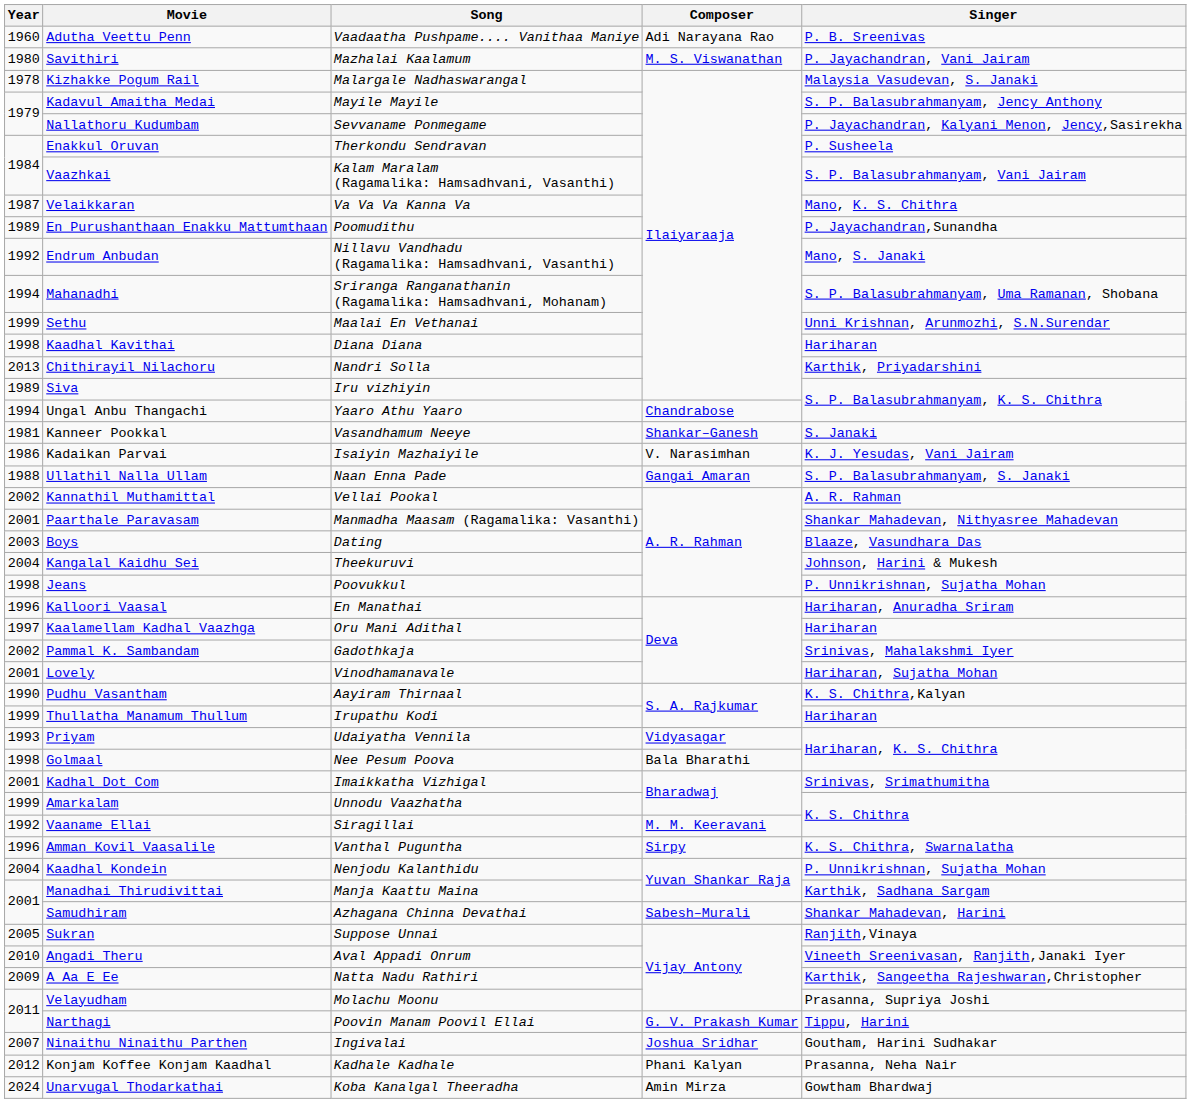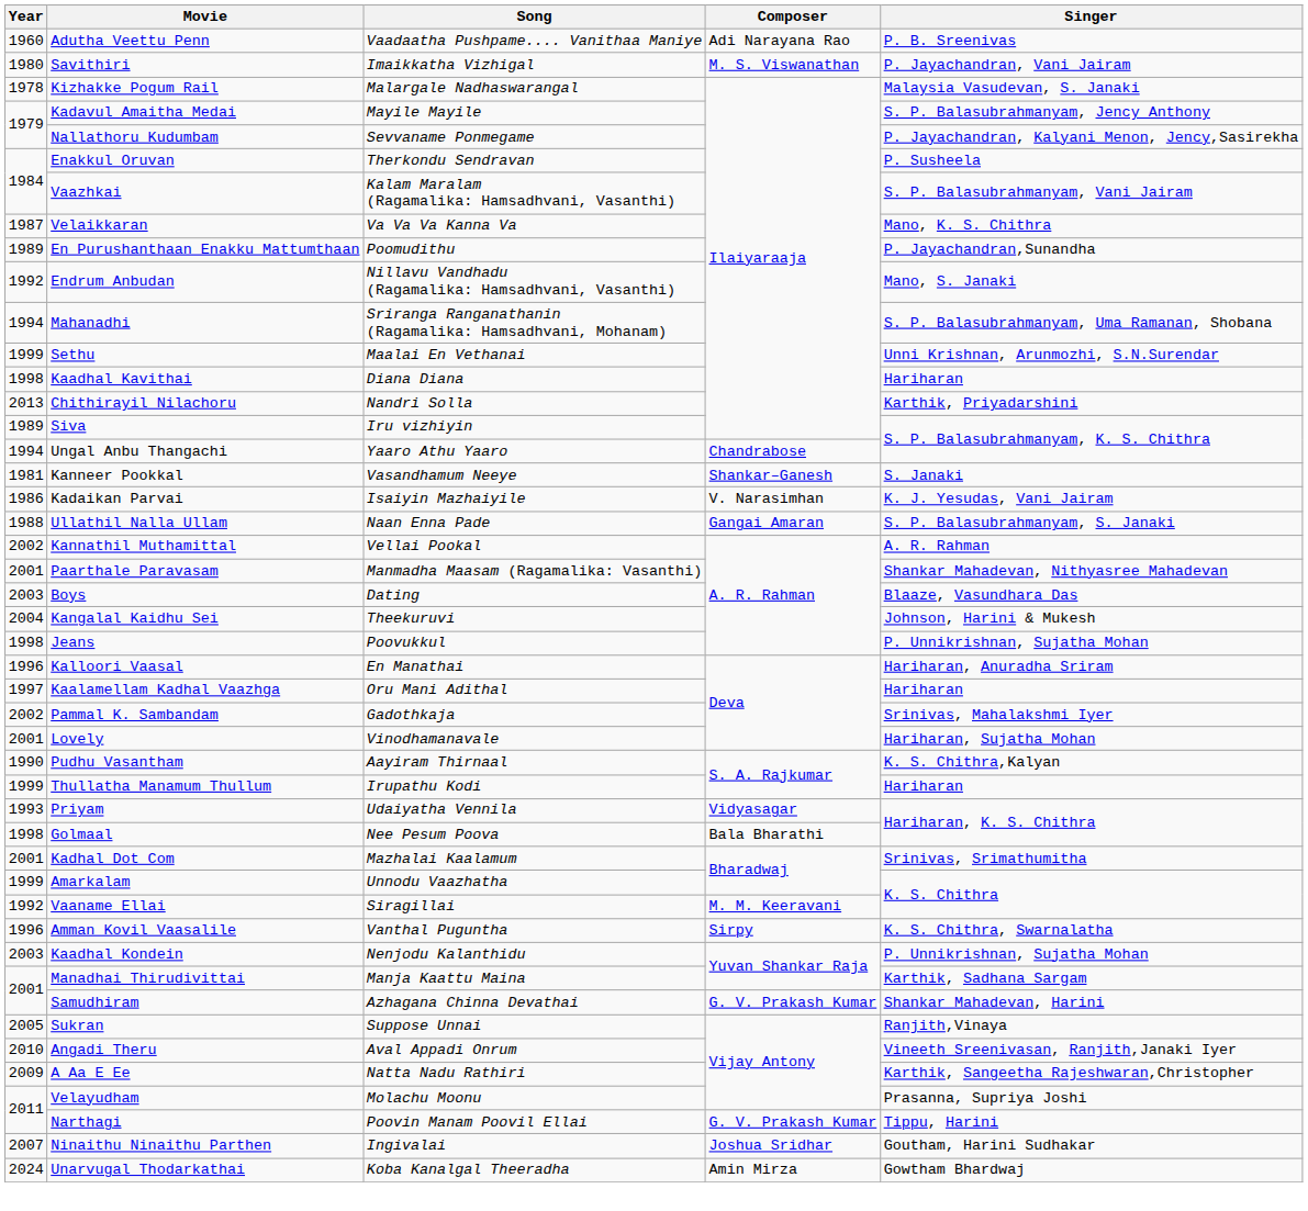Savithiri | Song: Mazhalai Kaalamum -> Imaikkatha Vizhigal
Kadhal Dot Com | Song: Imaikkatha Vizhigal -> Mazhalai Kaalamum
Kaadhal Kondein | Year: 2004 -> 2003
Samudhiram | Composer: Sabesh–Murali -> G. V. Prakash Kumar
- row: 2012 | Konjam Koffee Konjam Kaadhal | Kadhale Kadhale | Phani Kalyan | Prasanna, Neha Nair
